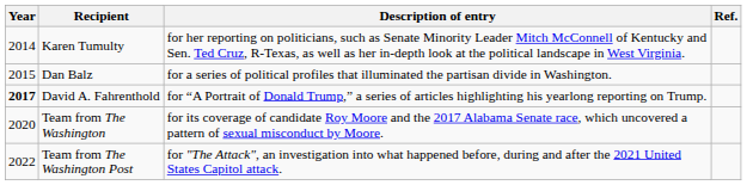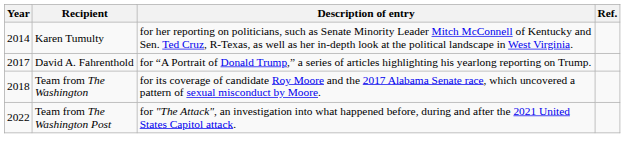- row: 2015 | Dan Balz | for a series of political profiles that illuminated the partisan divide in Washington.
David A. Fahrenthold | Year: bold -> normal
Team from The Washington | Year: 2020 -> 2018
